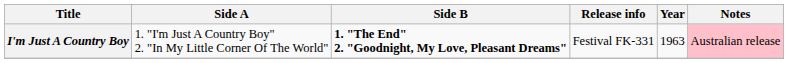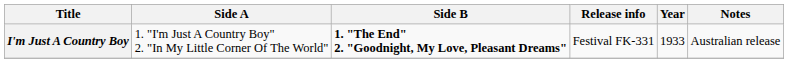I'm Just A Country Boy | Year: 1963 -> 1933
I'm Just A Country Boy | Notes: pink background -> no background
